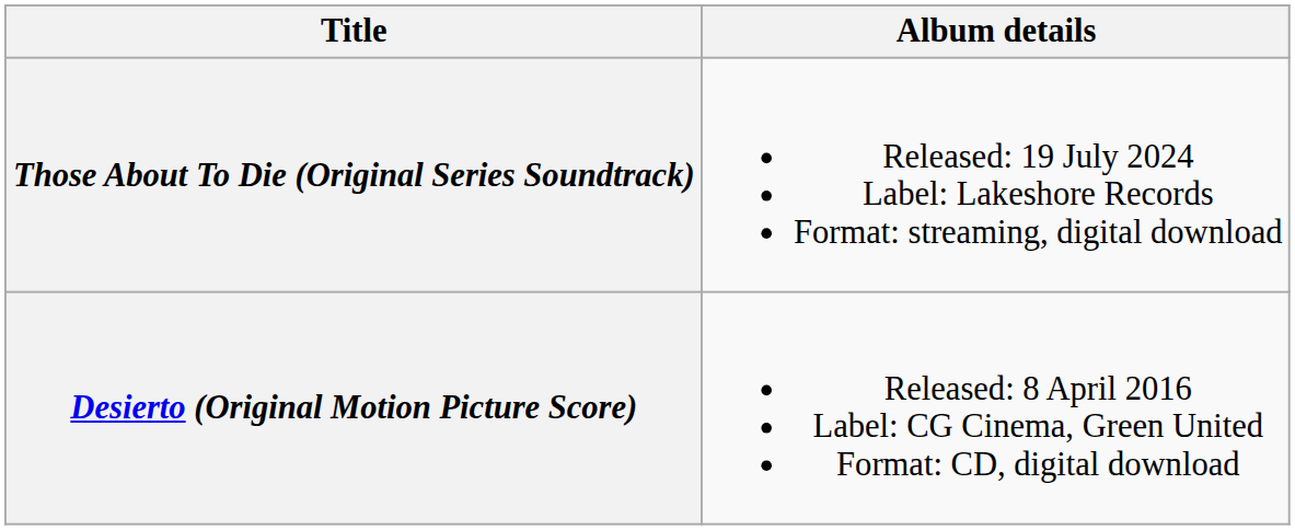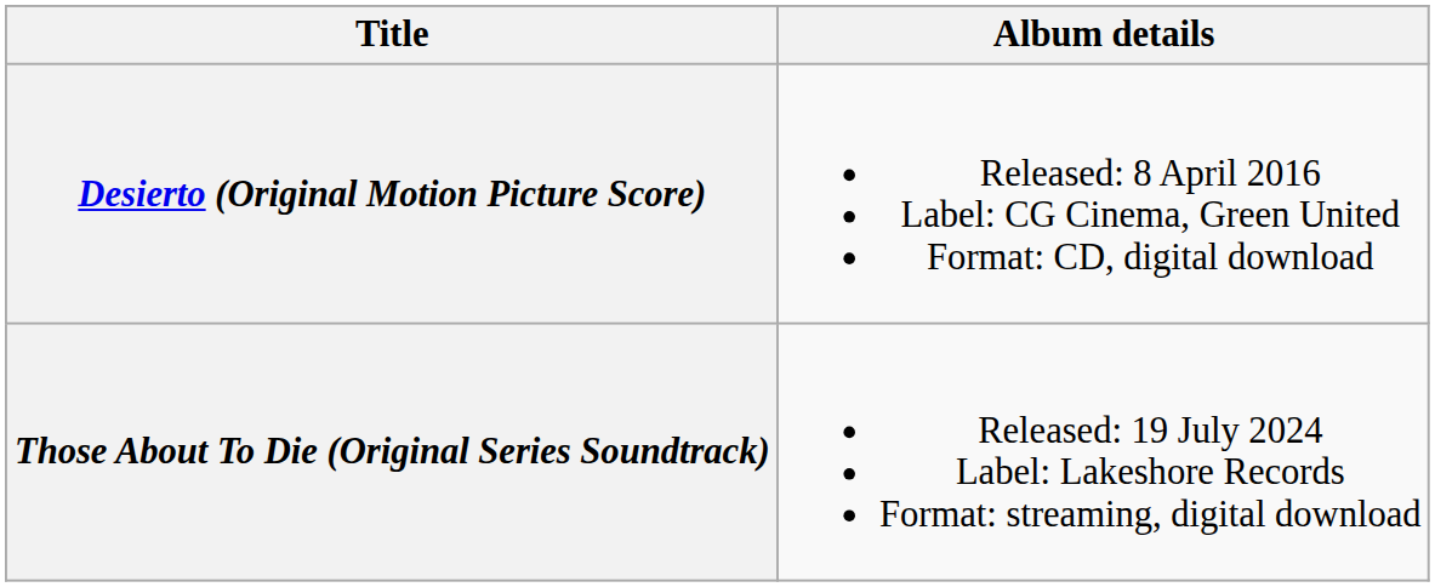rows swapped: Desierto (Original Motion Picture Score) <-> Those About To Die (Original Series Soundtrack)
